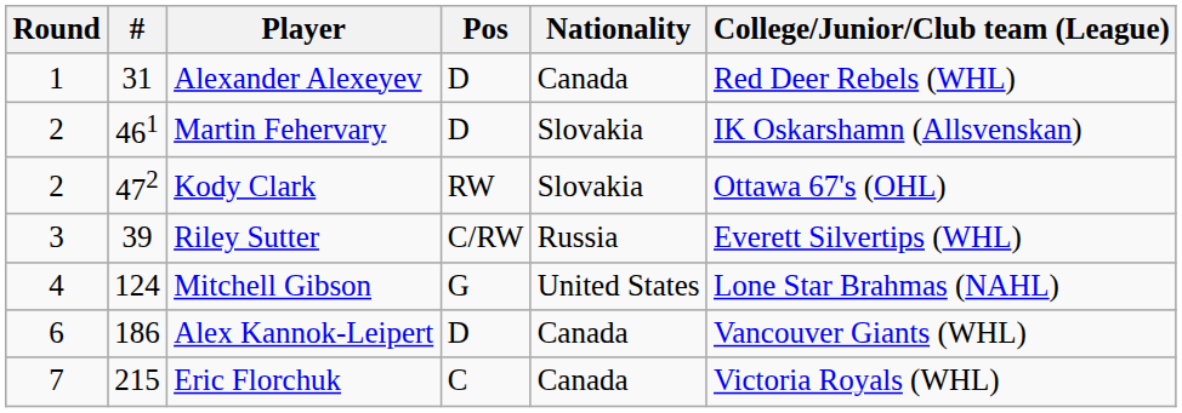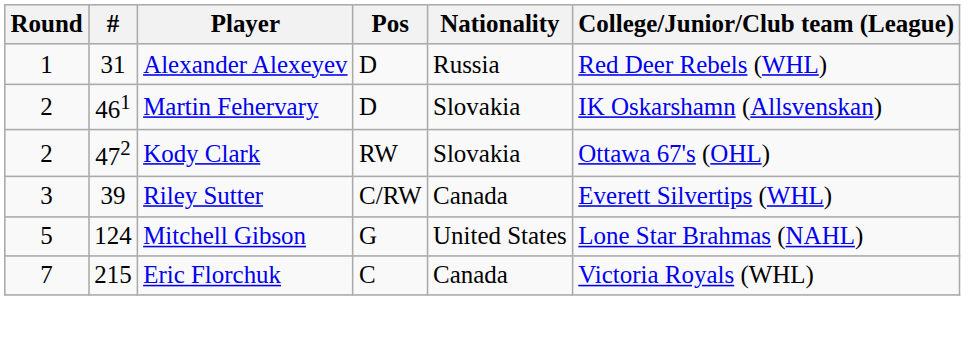Alexander Alexeyev | Nationality: Canada -> Russia
Riley Sutter | Nationality: Russia -> Canada
Mitchell Gibson | Round: 4 -> 5
- row: 6 | 186 | Alex Kannok-Leipert | D | Canada | Vancouver Giants (WHL)
